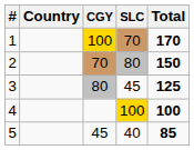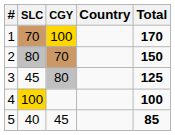columns swapped: Country <-> SLC
